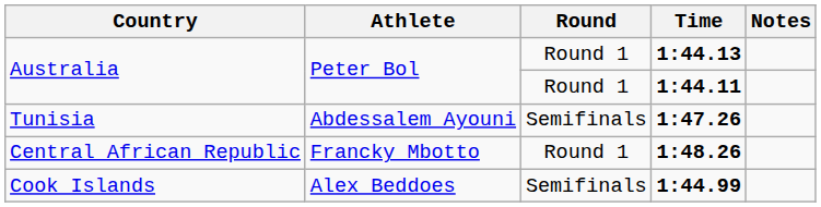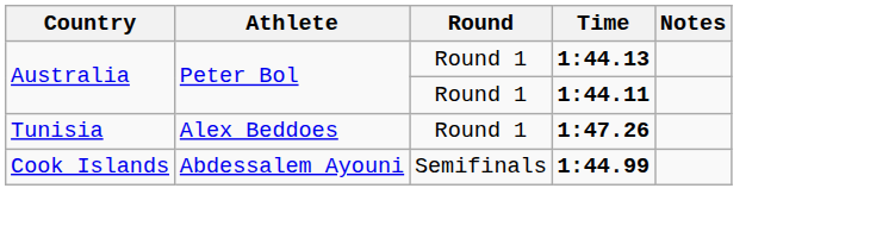1:47.26 | Athlete: Abdessalem Ayouni -> Alex Beddoes
1:47.26 | Round: Semifinals -> Round 1
- row: Central African Republic | Francky Mbotto | Round 1 | 1:48.26
1:44.99 | Athlete: Alex Beddoes -> Abdessalem Ayouni
